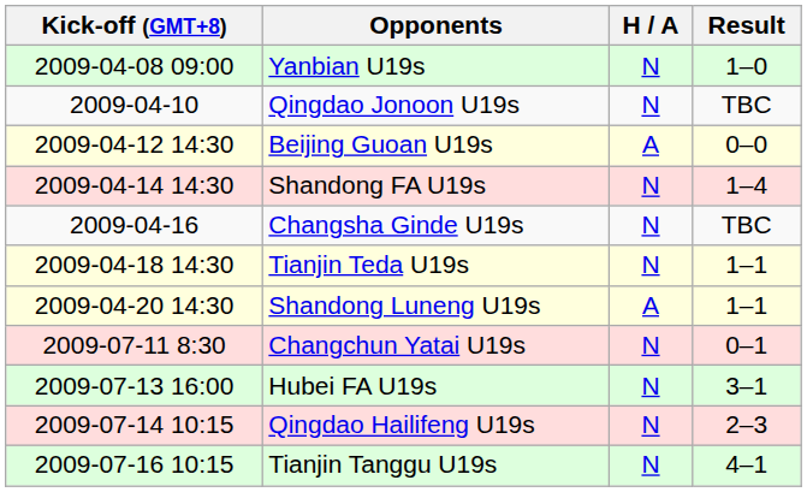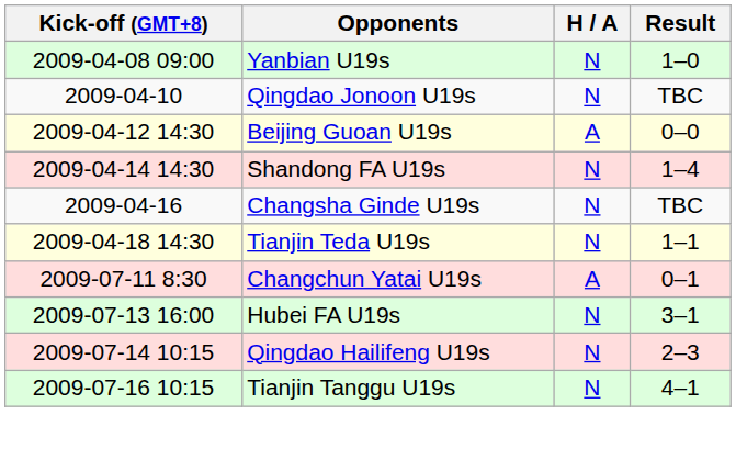- row: 2009-04-20 14:30 | Shandong Luneng U19s | A | 1–1
Changchun Yatai U19s | H / A: N -> A
